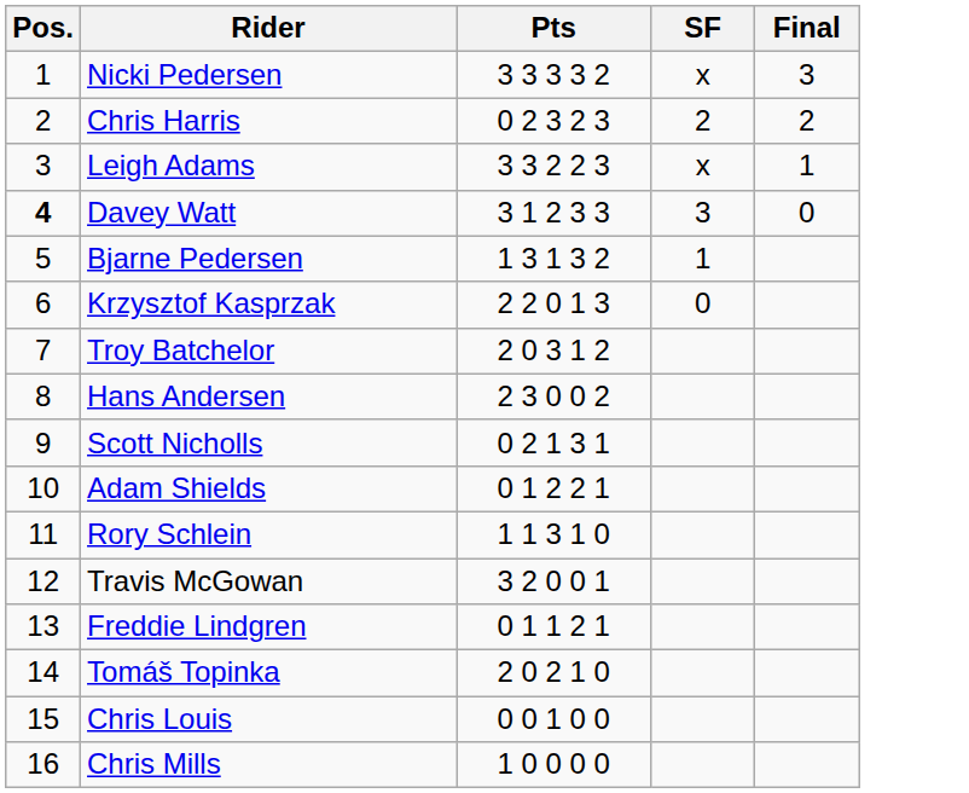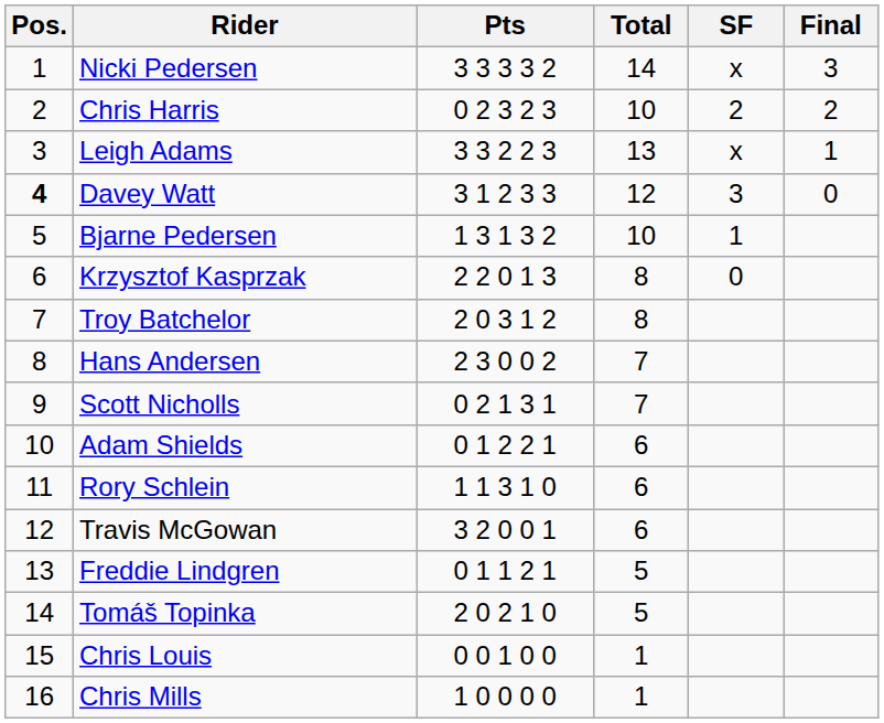+ column: Total | 14 | 10 | 13 | 12 | 10 | 8 | 8 | 7 | 7 | 6 | 6 | 6 | 5 | 5 | 1 | 1
